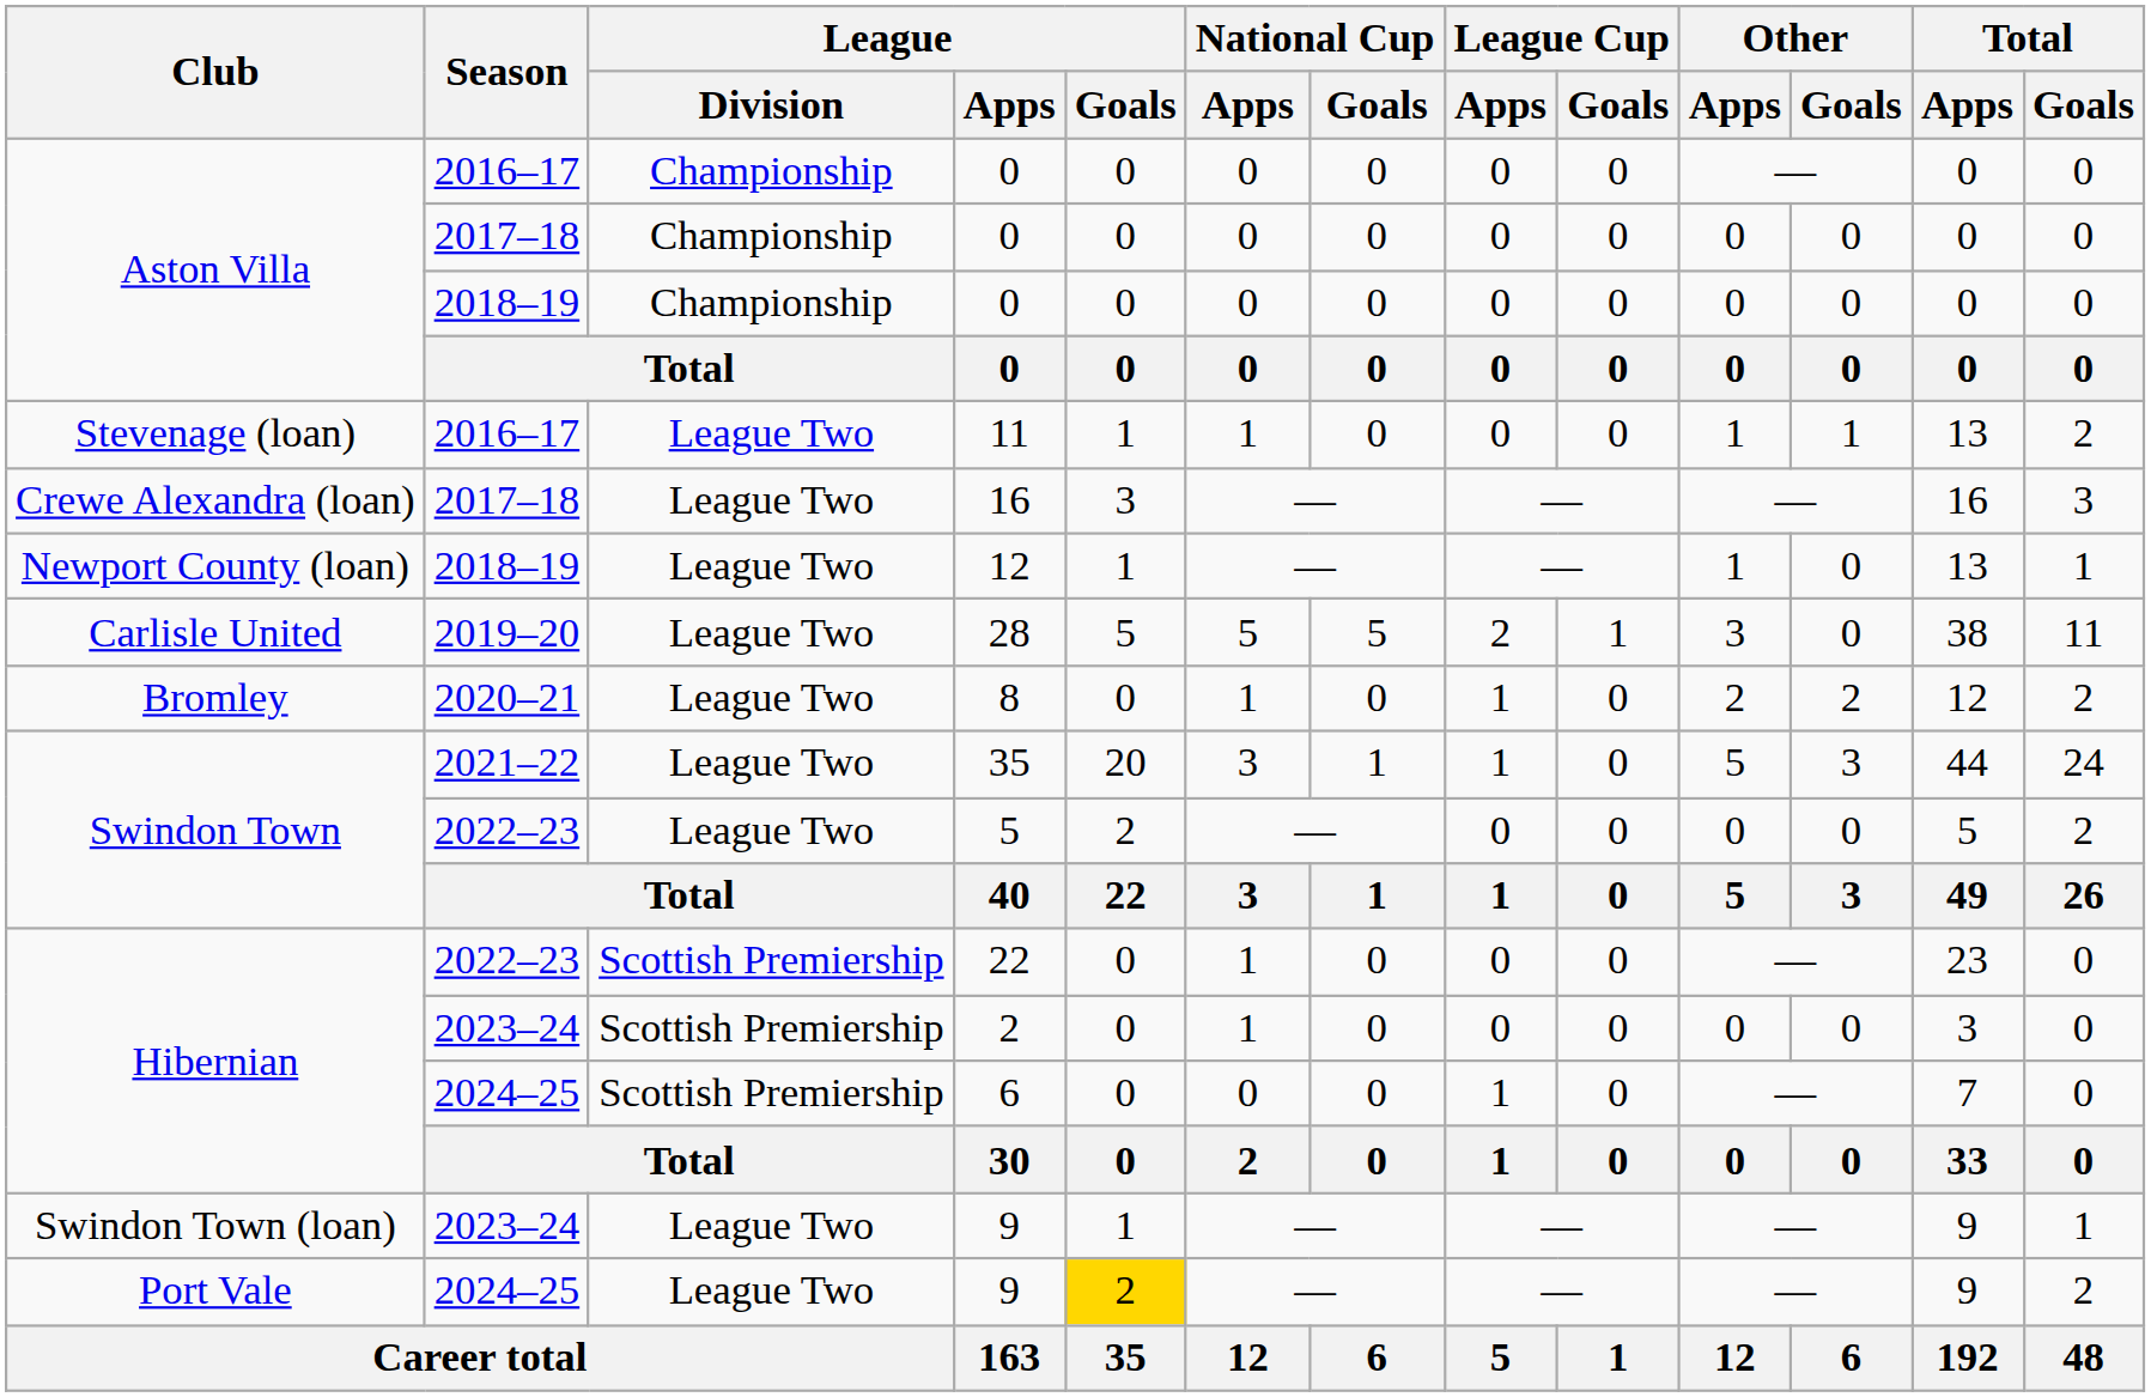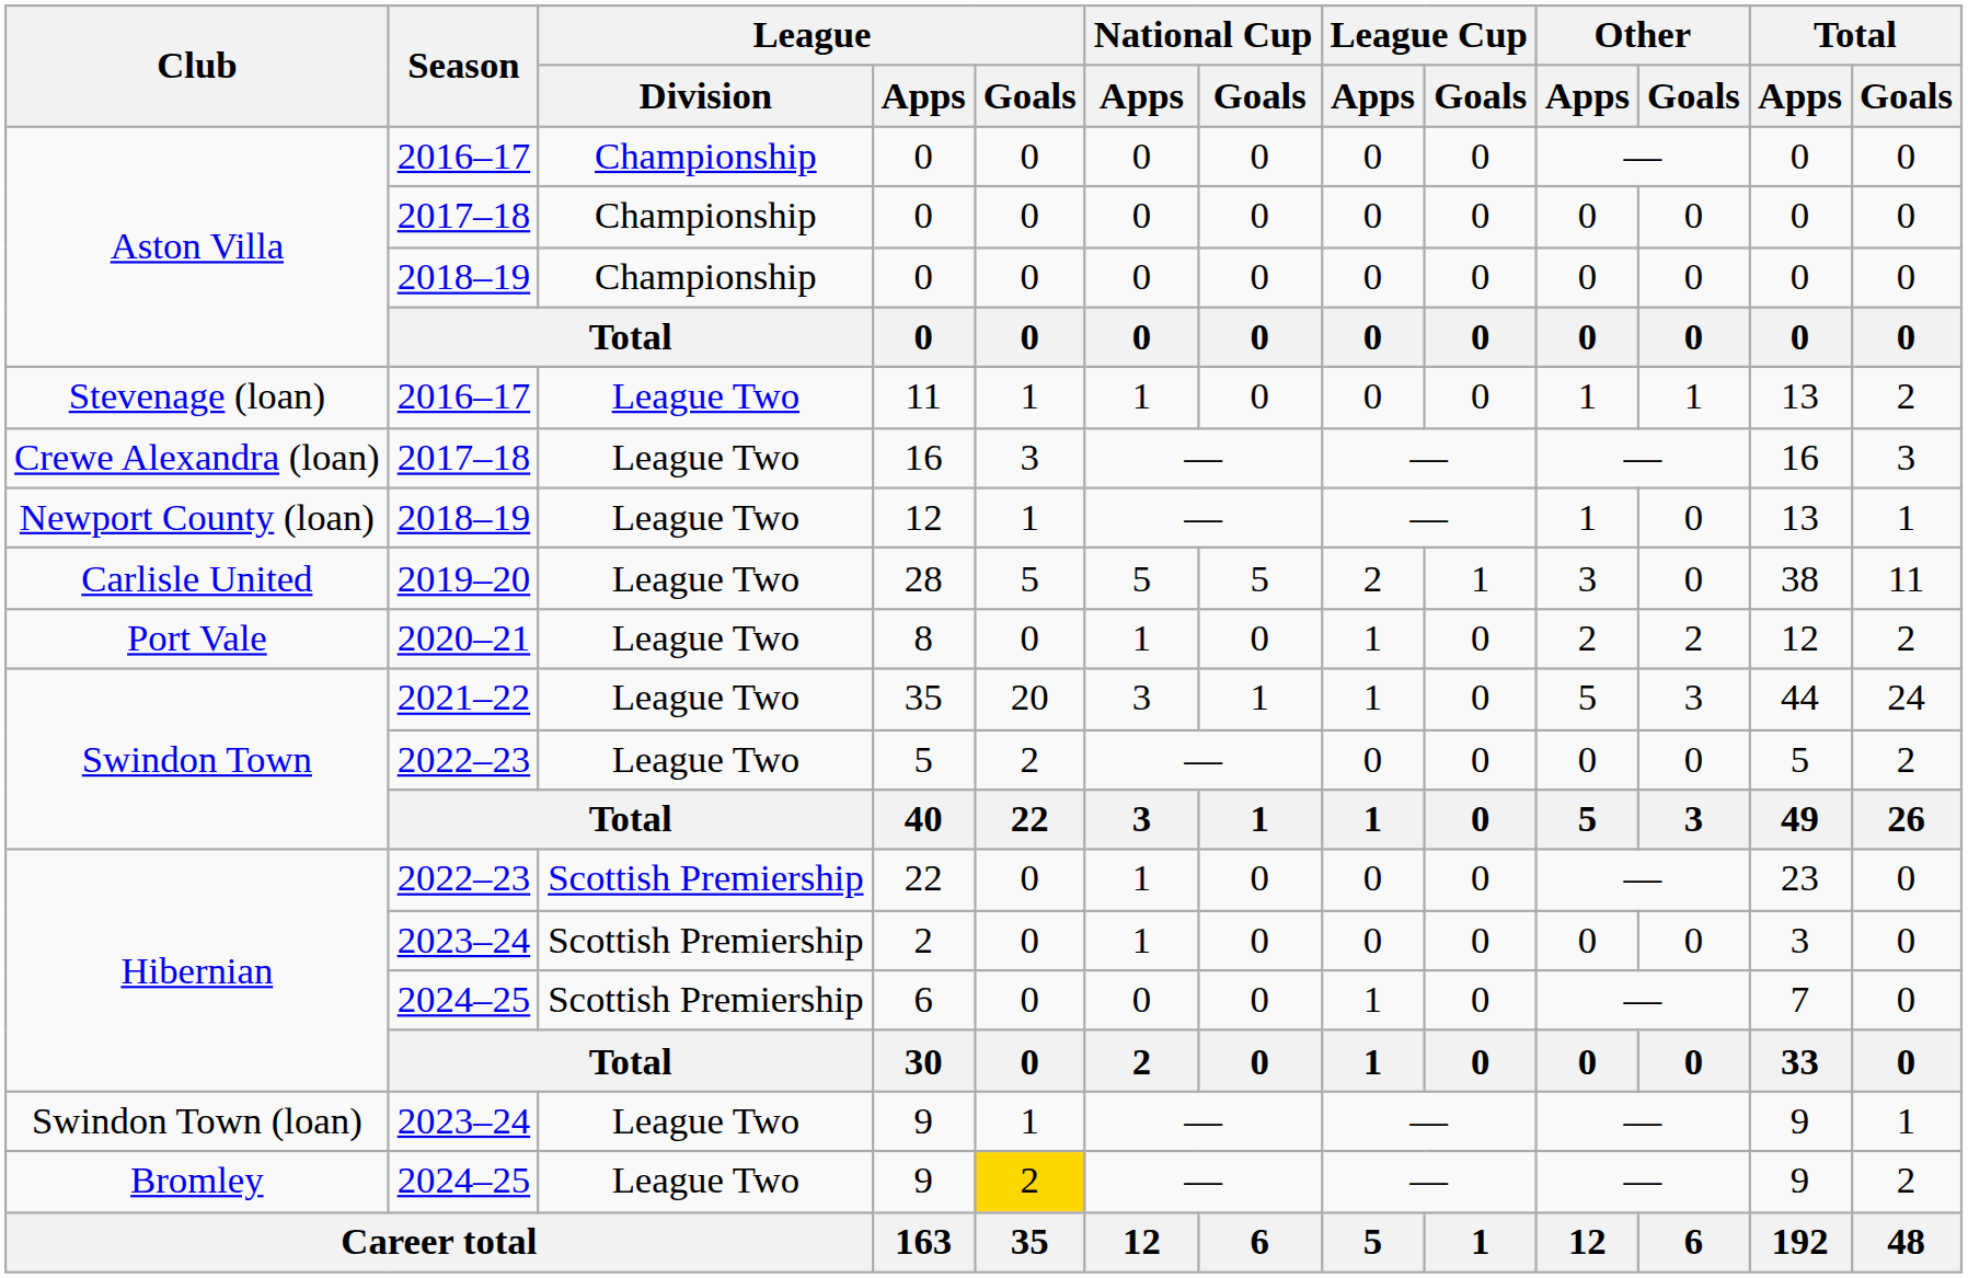8 | Club: Bromley -> Port Vale
2024–25 / 9 | Club: Port Vale -> Bromley
